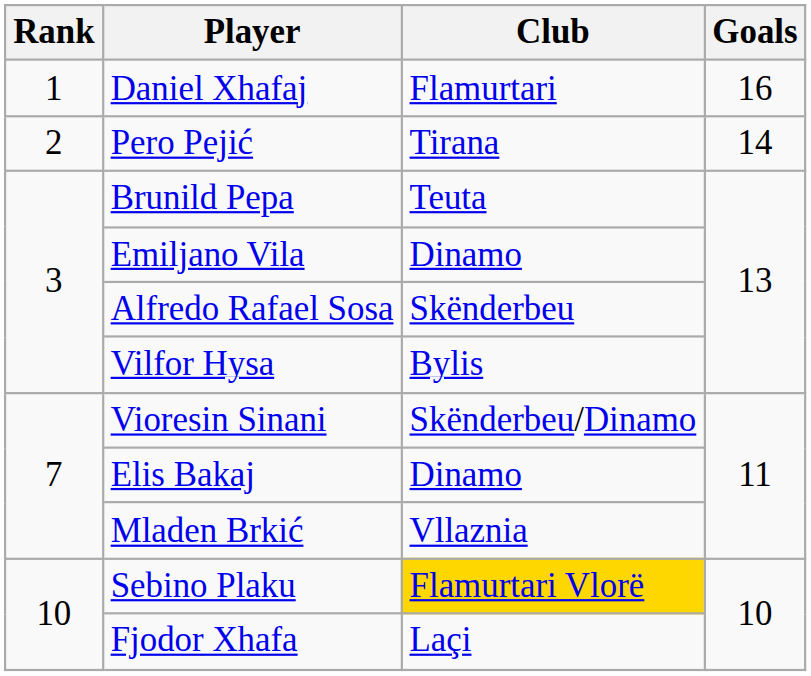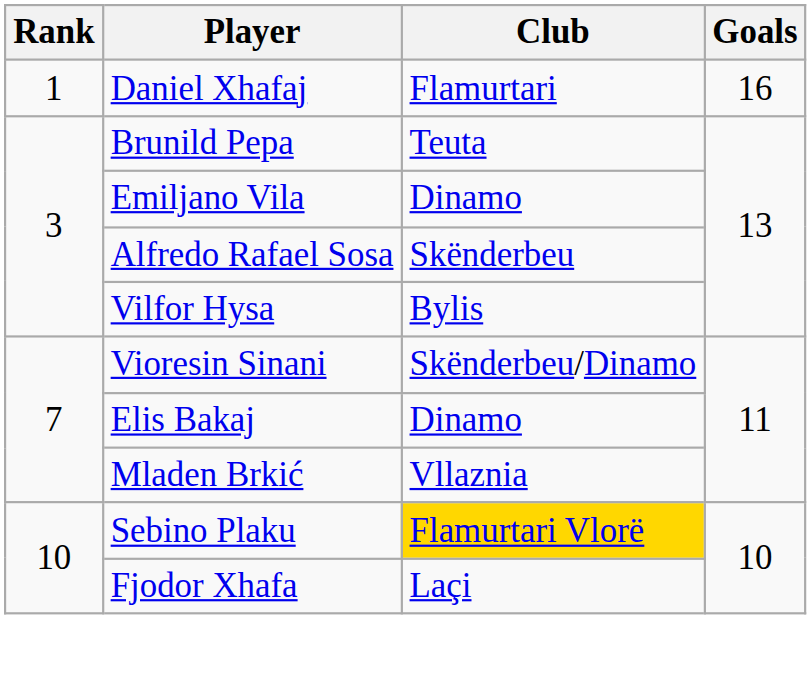- row: 2 | Pero Pejić | Tirana | 14
